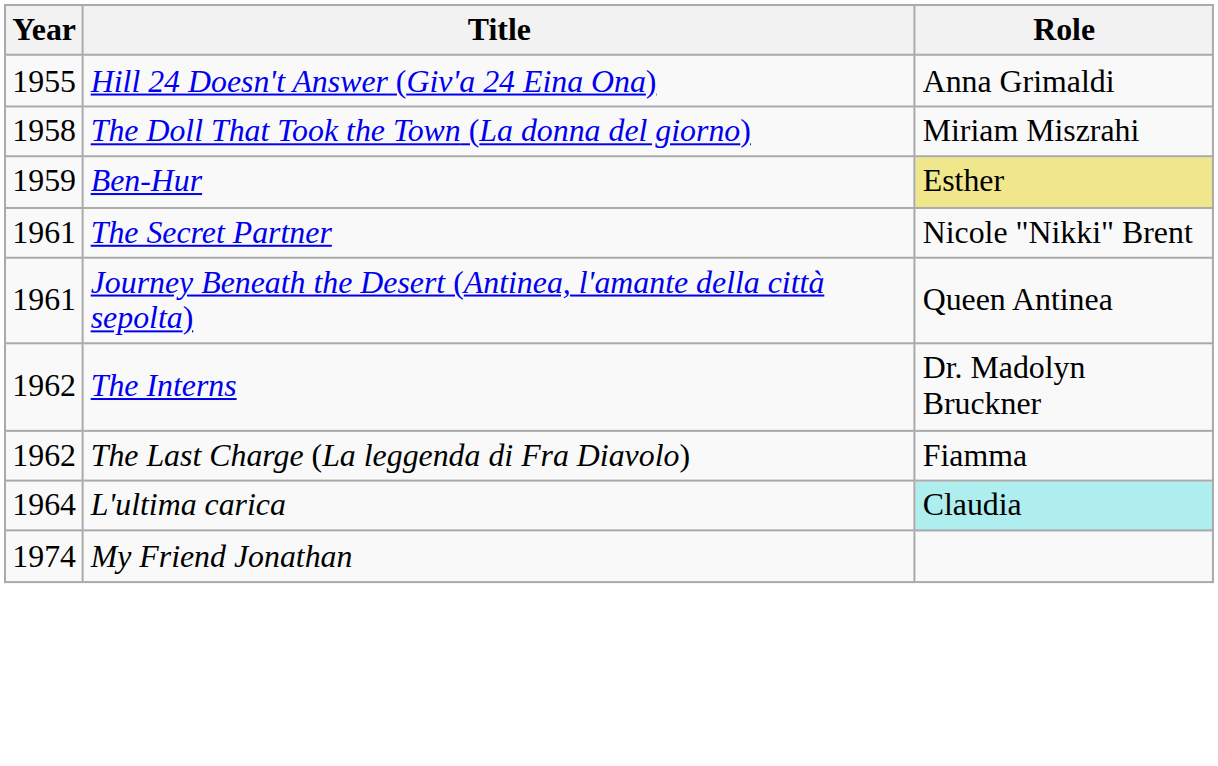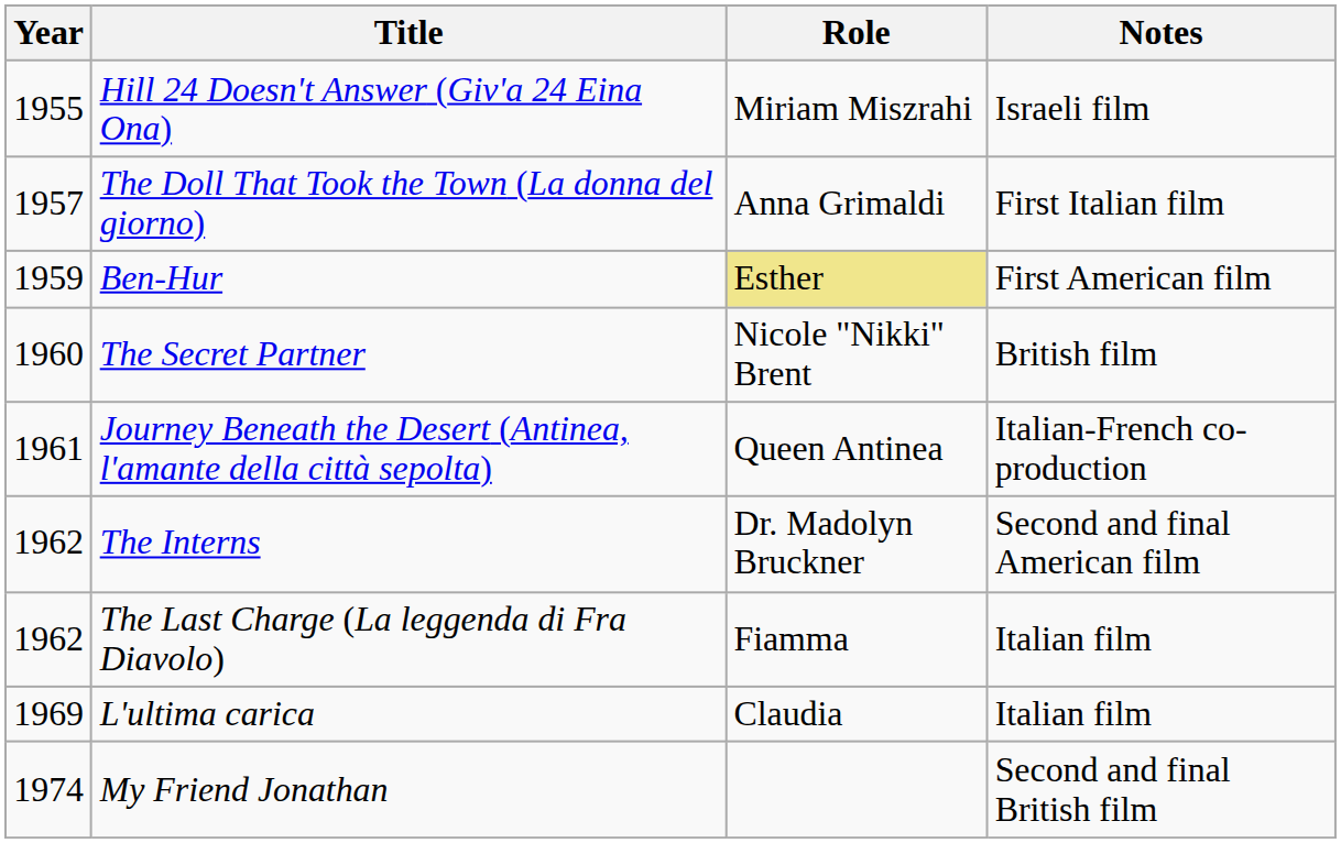+ column: Notes | Israeli film | First Italian film | First American film | British film | Italian-French co-production | Second and final American film | Italian film | Italian film | Second and final British film
Hill 24 Doesn't Answer (Giv'a 24 Eina Ona) | Role: Anna Grimaldi -> Miriam Miszrahi
The Doll That Took the Town (La donna del giorno) | Year: 1958 -> 1957
The Doll That Took the Town (La donna del giorno) | Role: Miriam Miszrahi -> Anna Grimaldi
The Secret Partner | Year: 1961 -> 1960
L'ultima carica | Year: 1964 -> 1969
L'ultima carica | Role: paleturquoise background -> no background
